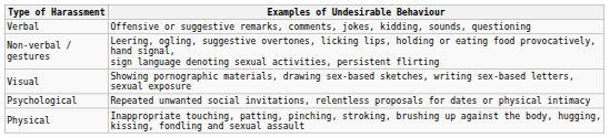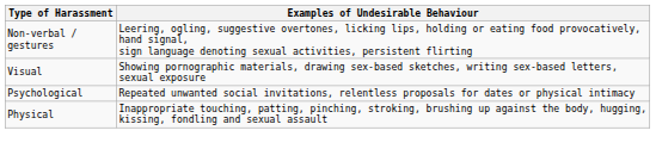- row: Verbal | Offensive or suggestive remarks, comments, jokes, kidding, sounds, questioning
